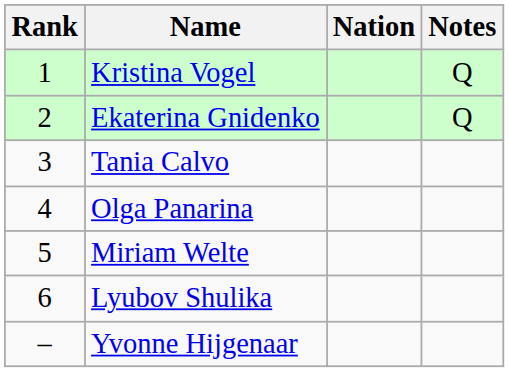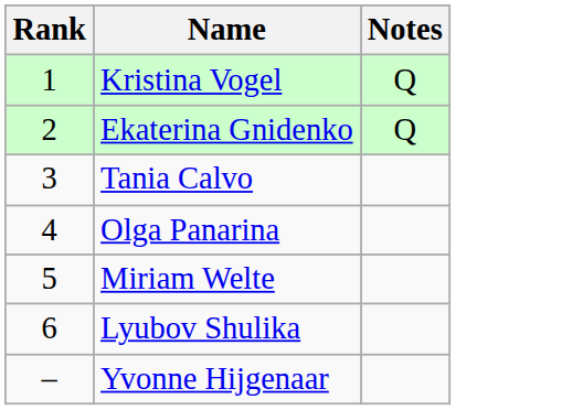- column: Nation
